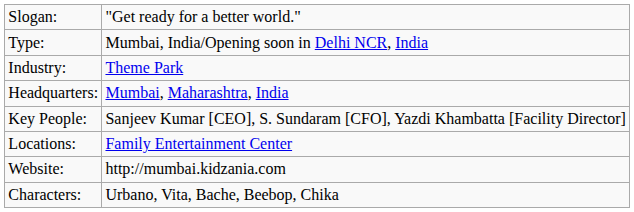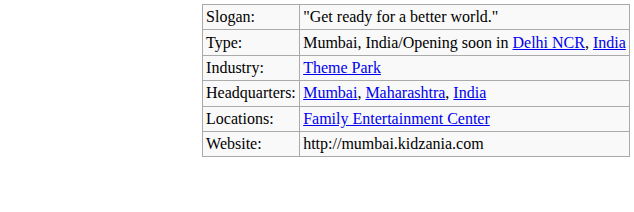- row: Key People: | Sanjeev Kumar [CEO], S. Sundaram [CFO], Yazdi Khambatta [Facility Director]
- row: Characters: | Urbano, Vita, Bache, Beebop, Chika
